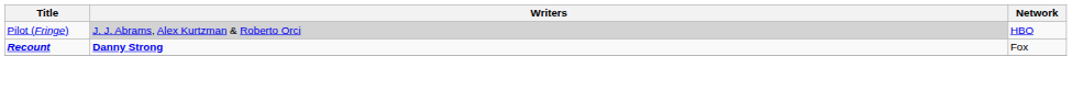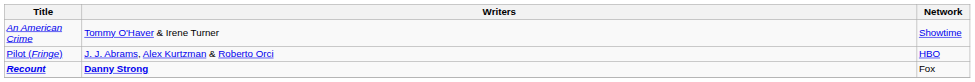+ row: An American Crime | Tommy O'Haver & Irene Turner | Showtime
Pilot (Fringe) | Writers: lightgrey background -> no background
